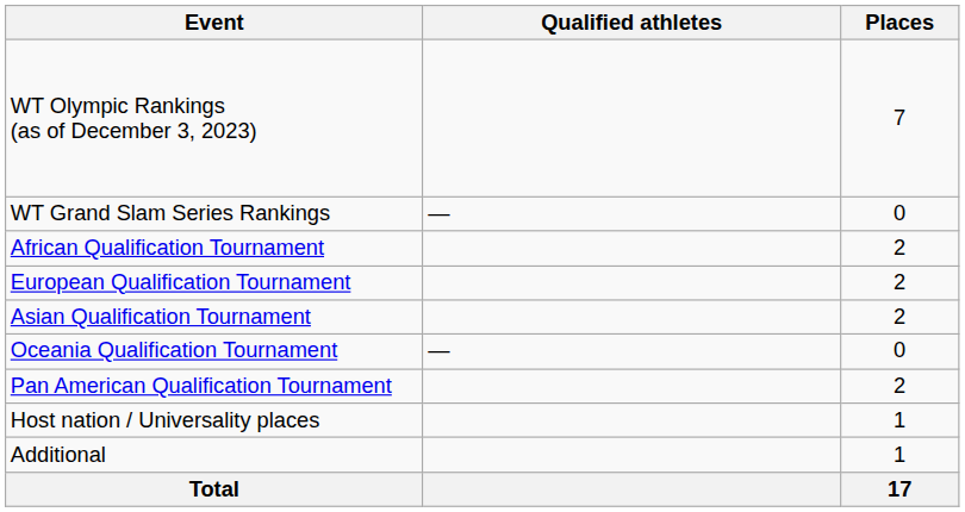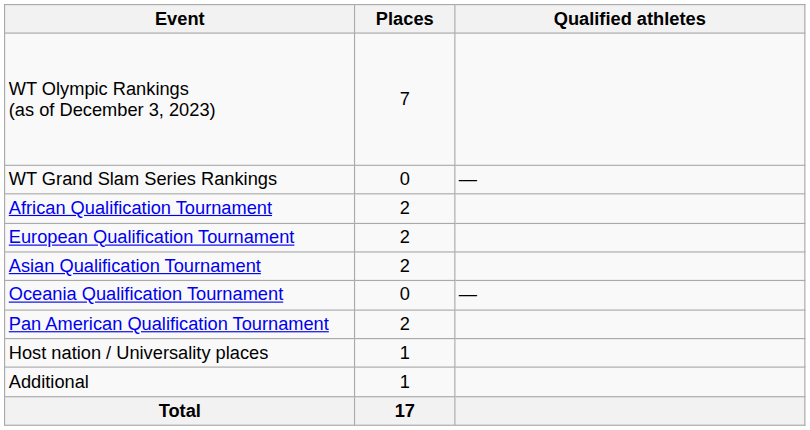columns swapped: Places <-> Qualified athletes
